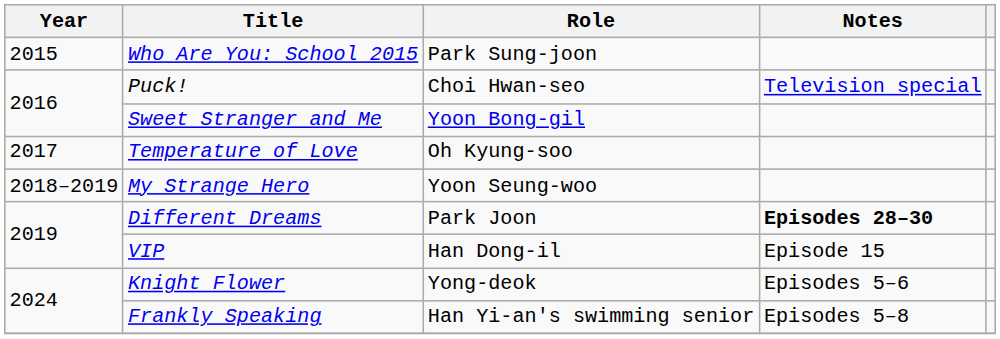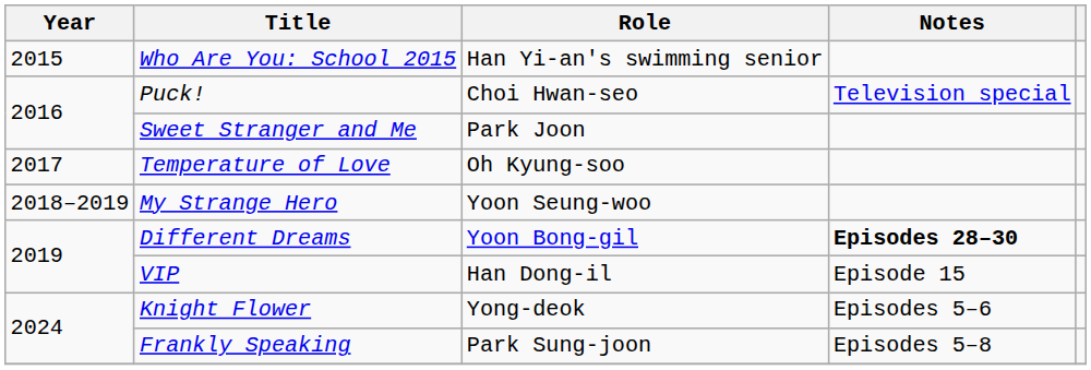Who Are You: School 2015 | Role: Park Sung-joon -> Han Yi-an's swimming senior
Sweet Stranger and Me | Role: Yoon Bong-gil -> Park Joon
Different Dreams | Role: Park Joon -> Yoon Bong-gil
Frankly Speaking | Role: Han Yi-an's swimming senior -> Park Sung-joon
